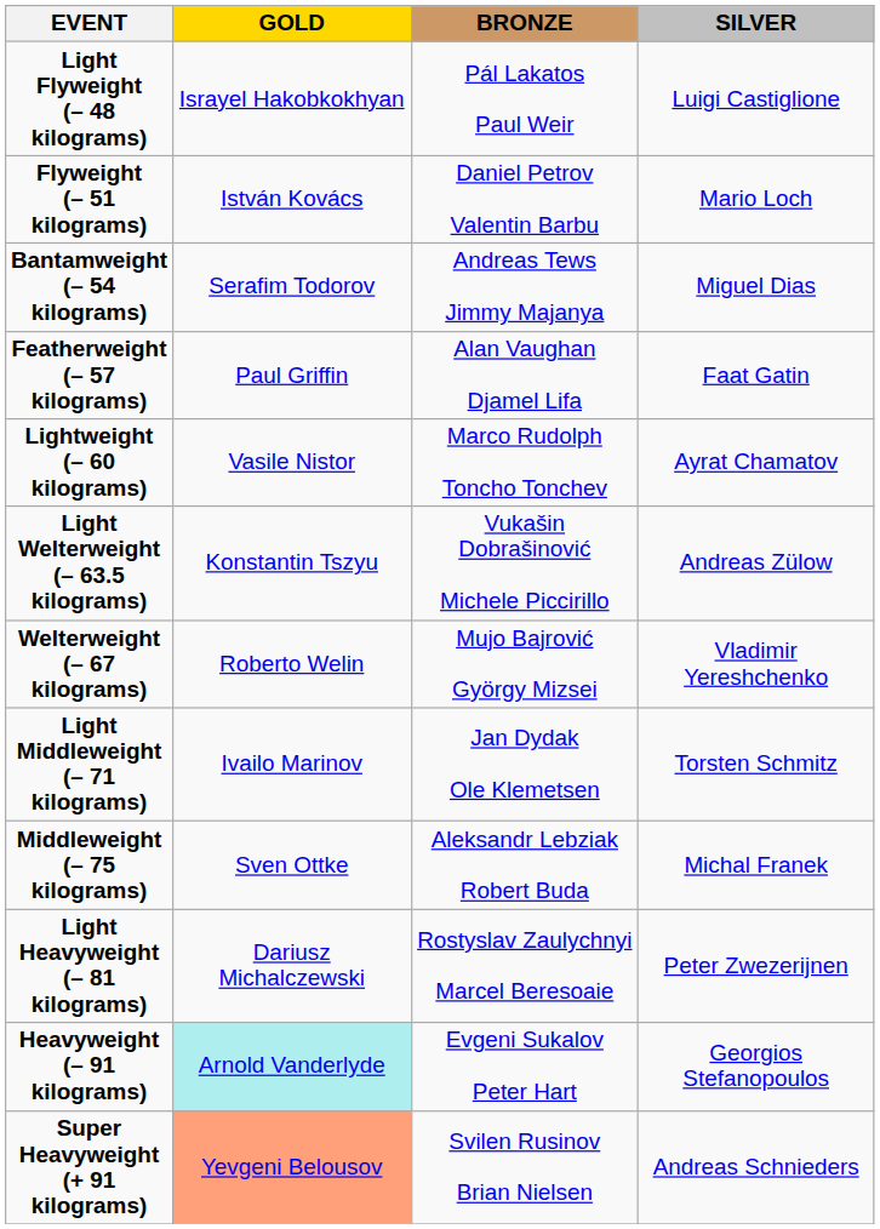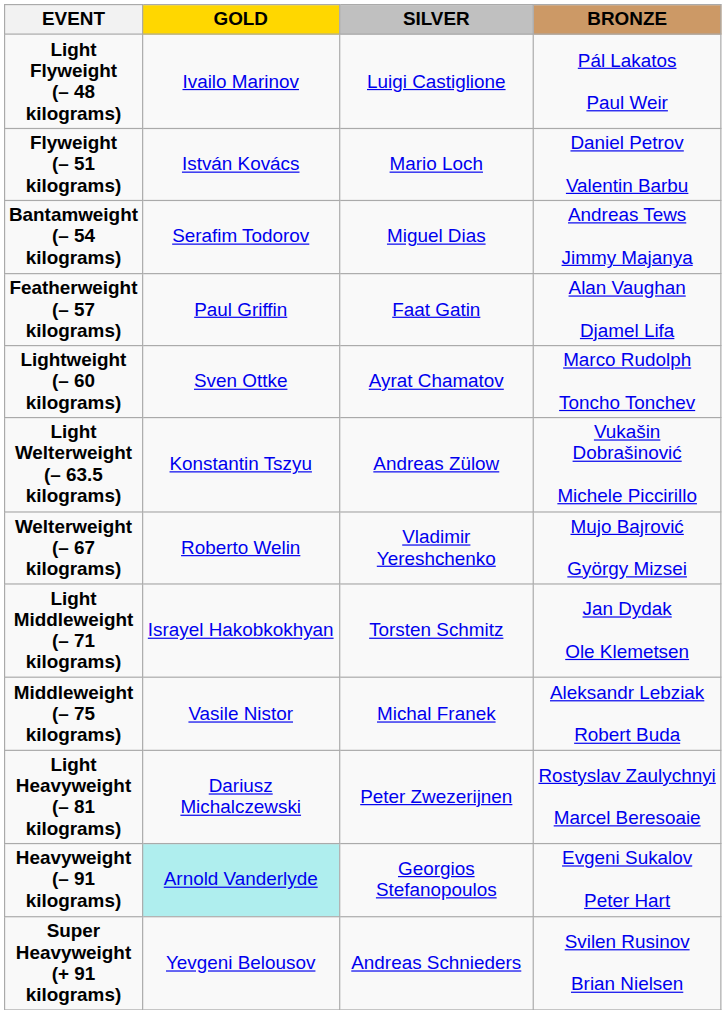columns swapped: SILVER <-> BRONZE
Light Flyweight (– 48 kilograms) | GOLD: Israyel Hakobkokhyan -> Ivailo Marinov
Lightweight (– 60 kilograms) | GOLD: Vasile Nistor -> Sven Ottke
Light Middleweight (– 71 kilograms) | GOLD: Ivailo Marinov -> Israyel Hakobkokhyan
Middleweight (– 75 kilograms) | GOLD: Sven Ottke -> Vasile Nistor
Super Heavyweight (+ 91 kilograms) | GOLD: lightsalmon background -> no background
